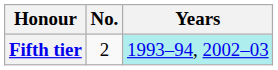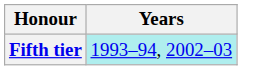- column: No. | 2
